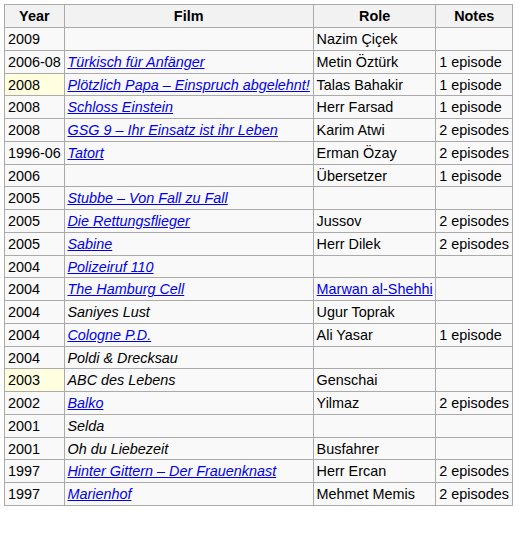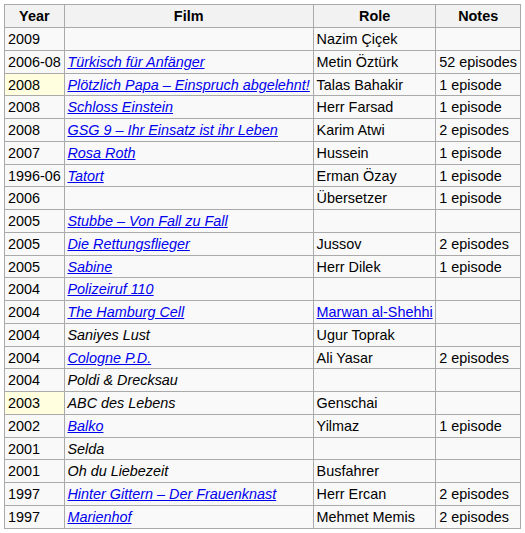Türkisch für Anfänger | Notes: 1 episode -> 52 episodes
+ row: 2007 | Rosa Roth | Hussein | 1 episode
Tatort | Notes: 2 episodes -> 1 episode
Sabine | Notes: 2 episodes -> 1 episode
Cologne P.D. | Notes: 1 episode -> 2 episodes
Balko | Notes: 2 episodes -> 1 episode
